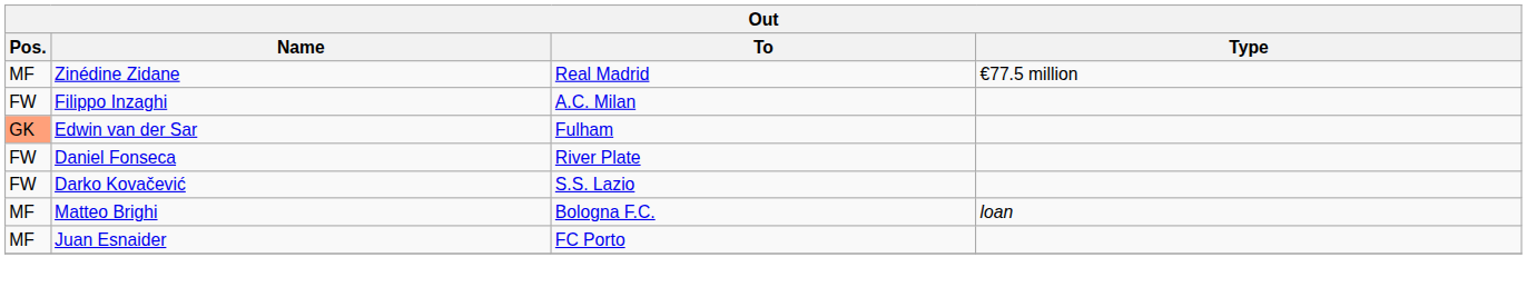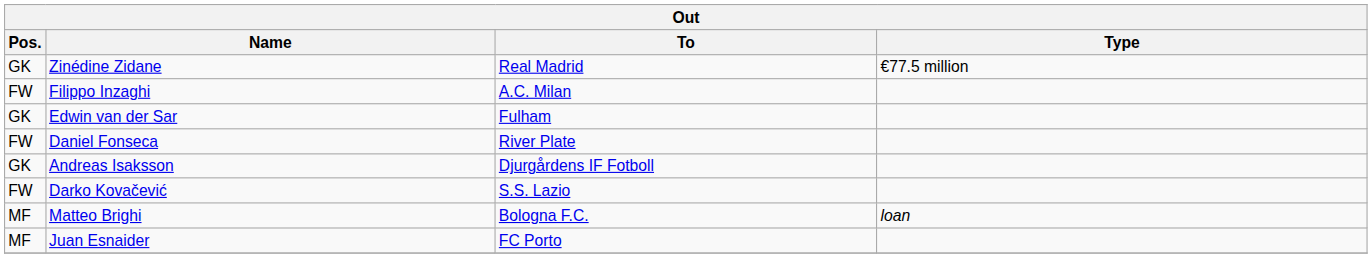Zinédine Zidane | Pos.: MF -> GK
Edwin van der Sar | Pos.: lightsalmon background -> no background
+ row: GK | Andreas Isaksson | Djurgårdens IF Fotboll
